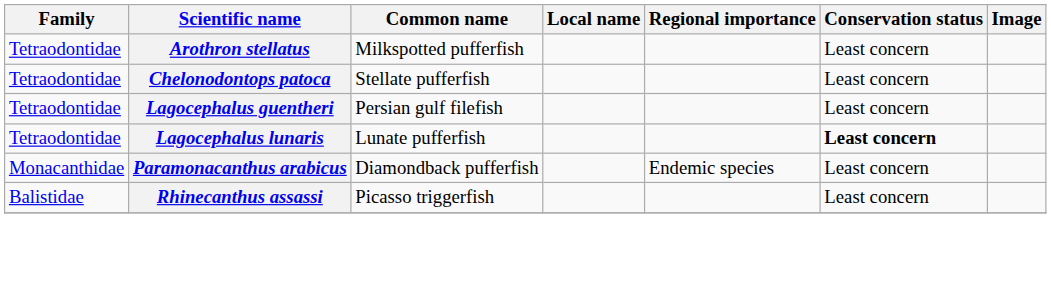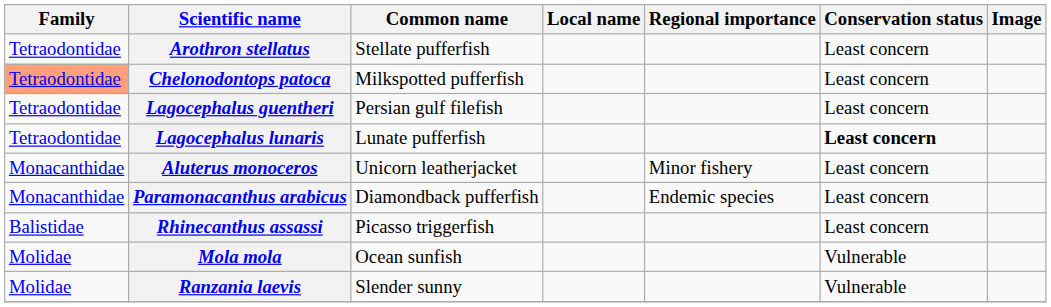Arothron stellatus | Common name: Milkspotted pufferfish -> Stellate pufferfish
Chelonodontops patoca | Family: no background -> lightsalmon background
Chelonodontops patoca | Common name: Stellate pufferfish -> Milkspotted pufferfish
+ row: Monacanthidae | Aluterus monoceros | Unicorn leatherjacket | Minor fishery | Least concern
+ row: Molidae | Mola mola | Ocean sunfish | Vulnerable
+ row: Molidae | Ranzania laevis | Slender sunny | Vulnerable
